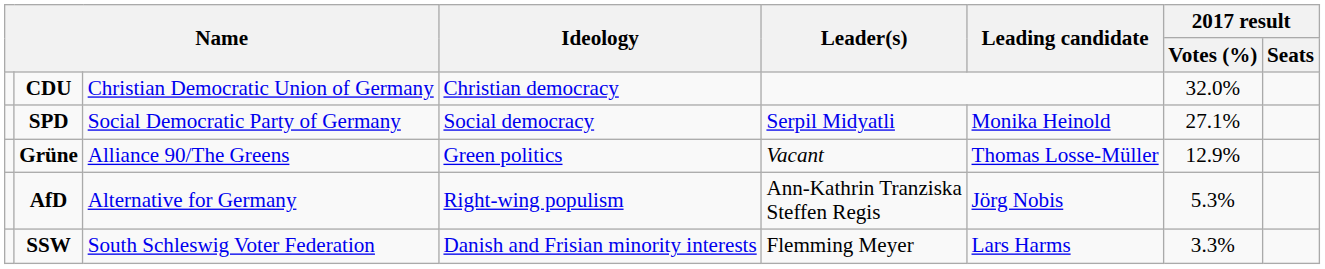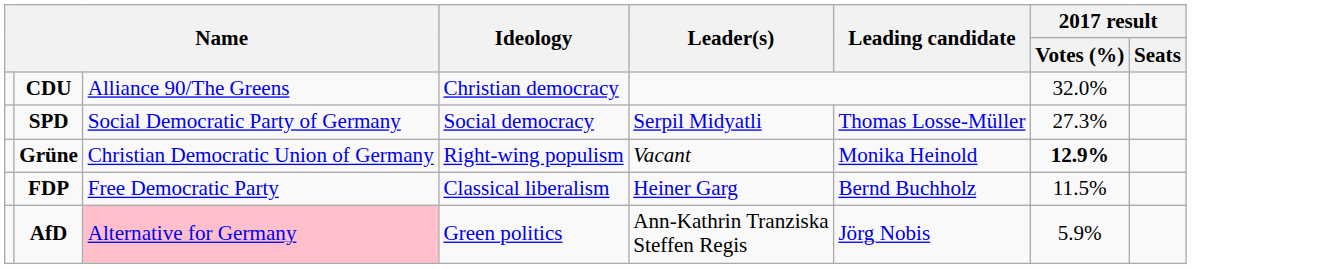CDU | column 3: Christian Democratic Union of Germany -> Alliance 90/The Greens
SPD | Leading candidate: Monika Heinold -> Thomas Losse-Müller
SPD | 2017 result / Votes (%): 27.1% -> 27.3%
Grüne | column 3: Alliance 90/The Greens -> Christian Democratic Union of Germany
Grüne | Ideology: Green politics -> Right-wing populism
Grüne | Leading candidate: Thomas Losse-Müller -> Monika Heinold
Grüne | 2017 result / Votes (%): normal -> bold
+ row: FDP | Free Democratic Party | Classical liberalism | Heiner Garg | Bernd Buchholz | 11.5%
AfD | column 3: no background -> pink background
AfD | Ideology: Right-wing populism -> Green politics
AfD | 2017 result / Votes (%): 5.3% -> 5.9%
- row: SSW | South Schleswig Voter Federation | Danish and Frisian minority interests | Flemming Meyer | Lars Harms | 3.3%
